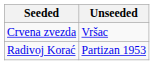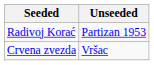rows swapped: Radivoj Korać <-> Crvena zvezda
